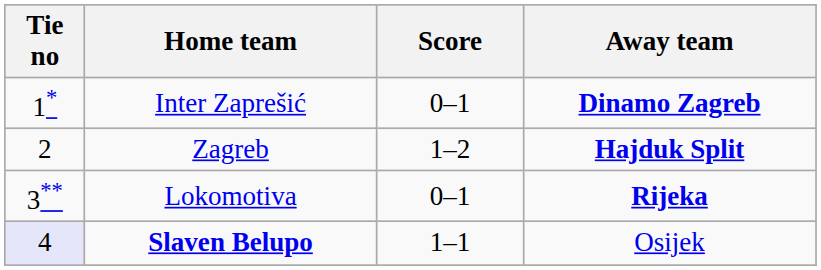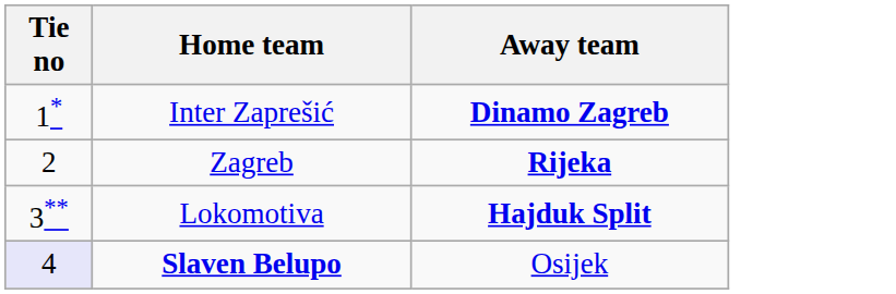- column: Score | 0–1 | 1–2 | 0–1 | 1–1
Zagreb | Away team: Hajduk Split -> Rijeka
Lokomotiva | Away team: Rijeka -> Hajduk Split
